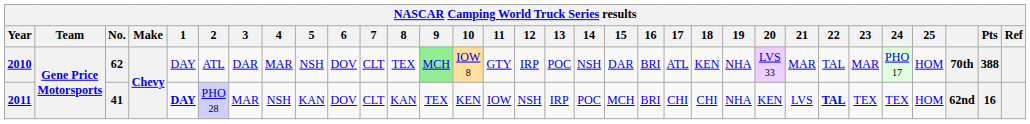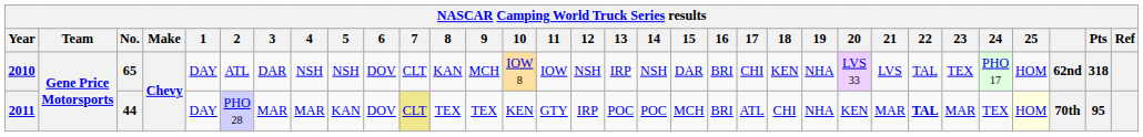2010 | No.: 62 -> 65
2010 | 4: MAR -> NSH
2010 | 8: TEX -> KAN
2010 | 9: lightgreen background -> no background
2010 | 11: GTY -> IOW
2010 | 12: IRP -> NSH
2010 | 13: POC -> IRP
2010 | 17: ATL -> CHI
2010 | 21: MAR -> LVS
2010 | 23: MAR -> TEX
2010 | column 30: 70th -> 62nd
2010 | Pts: 388 -> 318
2011 | No.: 41 -> 44
2011 | 1: bold -> normal
2011 | 4: NSH -> MAR
2011 | 7: no background -> khaki background
2011 | 8: KAN -> TEX
2011 | 11: IOW -> GTY
2011 | 12: NSH -> IRP
2011 | 13: IRP -> POC
2011 | 17: CHI -> ATL
2011 | 21: LVS -> MAR
2011 | 23: TEX -> MAR
2011 | 25: no background -> lightyellow background
2011 | column 30: 62nd -> 70th
2011 | Pts: 16 -> 95
